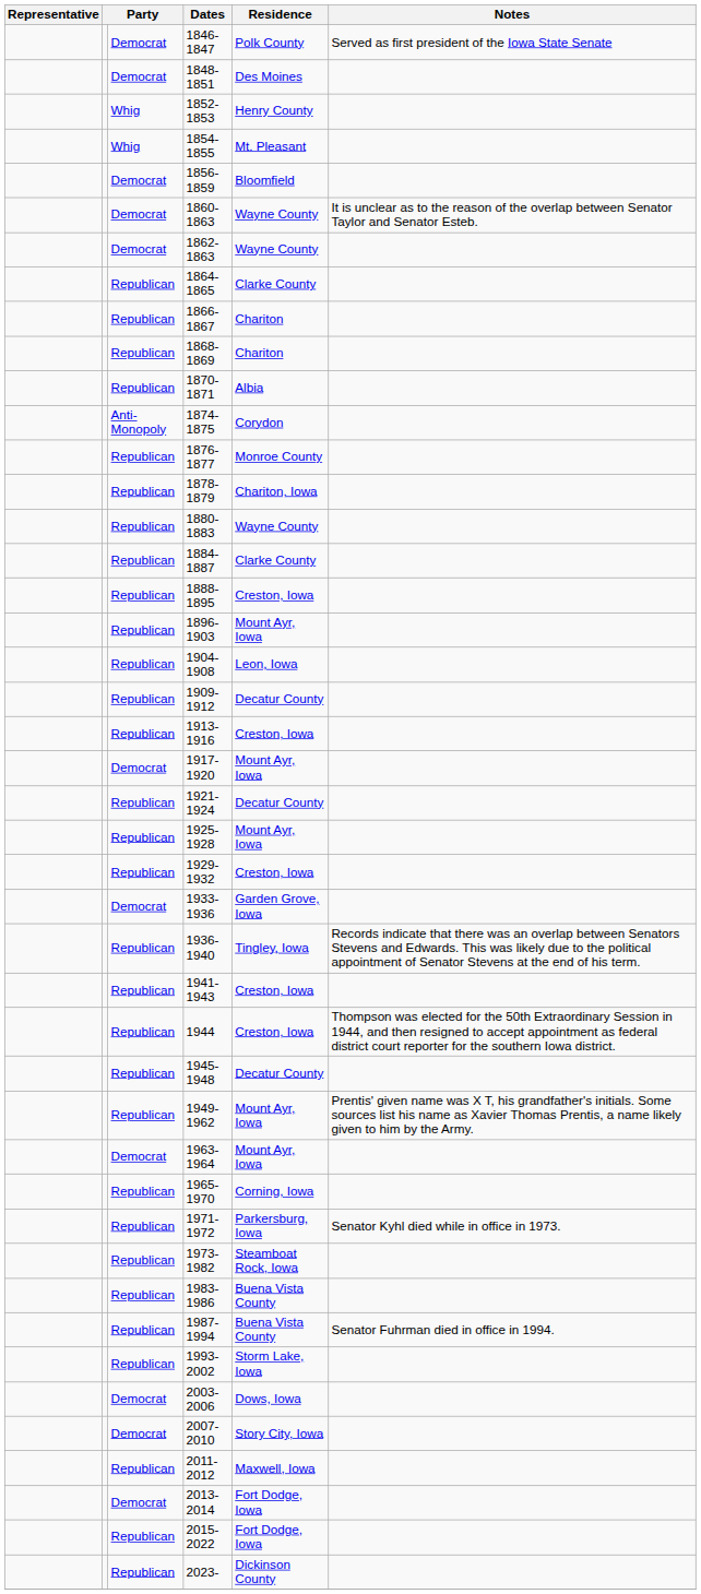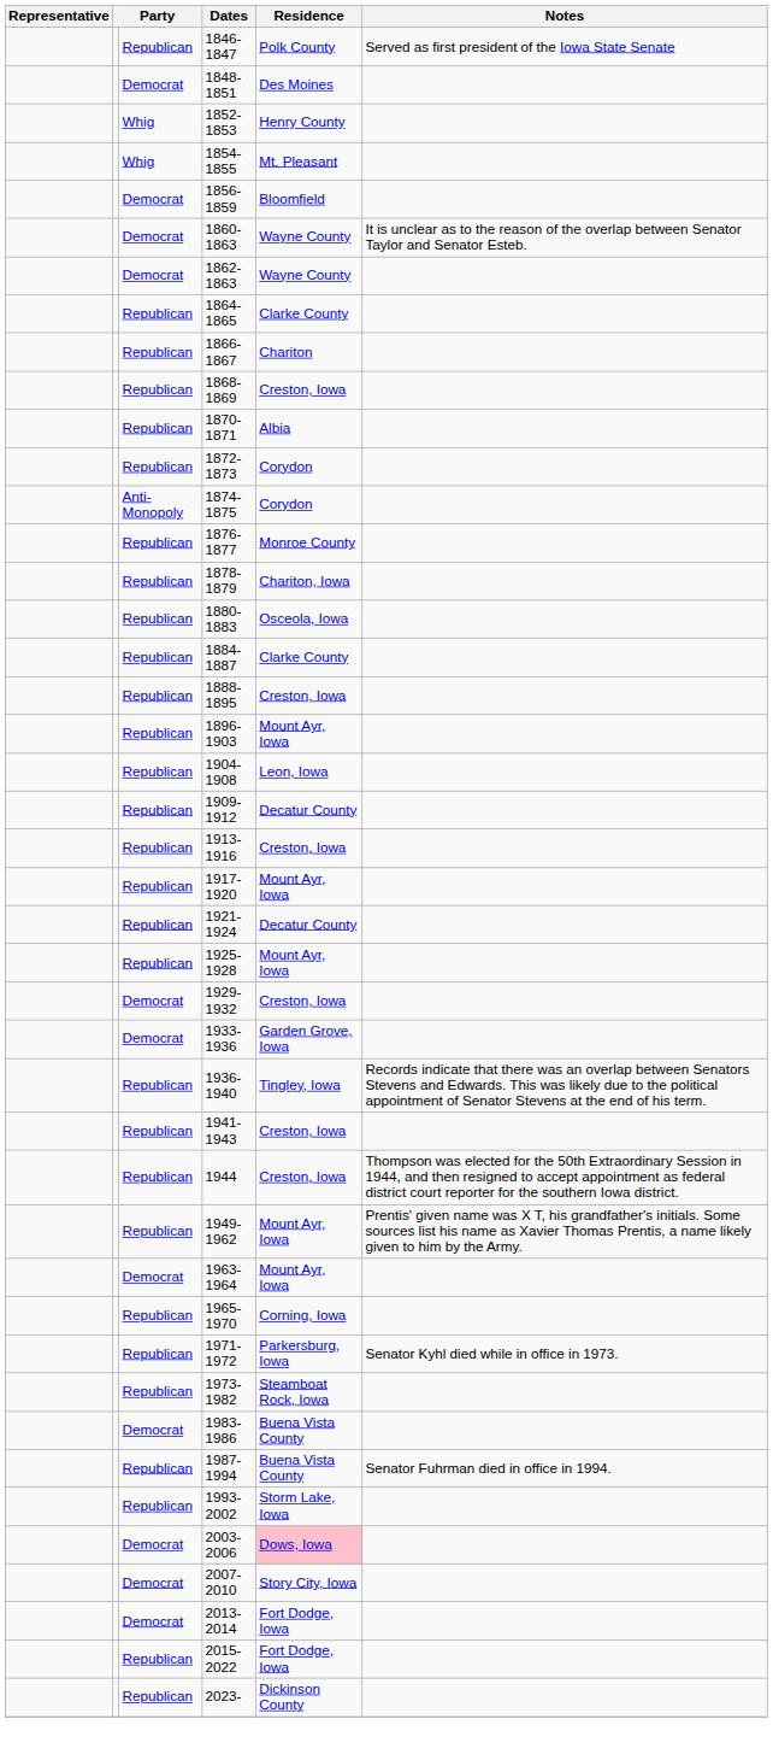1846-1847 | column 3: Democrat -> Republican
1868-1869 | Residence: Chariton -> Creston, Iowa
+ row: Republican | 1872-1873 | Corydon
1880-1883 | Residence: Wayne County -> Osceola, Iowa
1917-1920 | column 3: Democrat -> Republican
1929-1932 | column 3: Republican -> Democrat
- row: Republican | 1945-1948 | Decatur County
1983-1986 | column 3: Republican -> Democrat
2003-2006 | Residence: no background -> pink background
- row: Republican | 2011-2012 | Maxwell, Iowa
